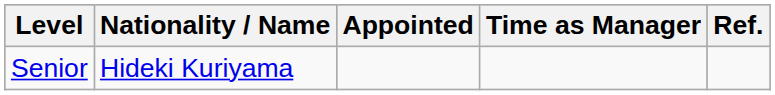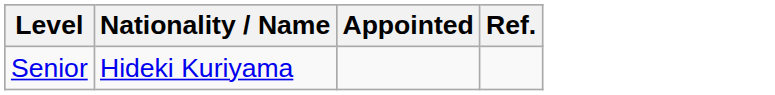- column: Time as Manager
